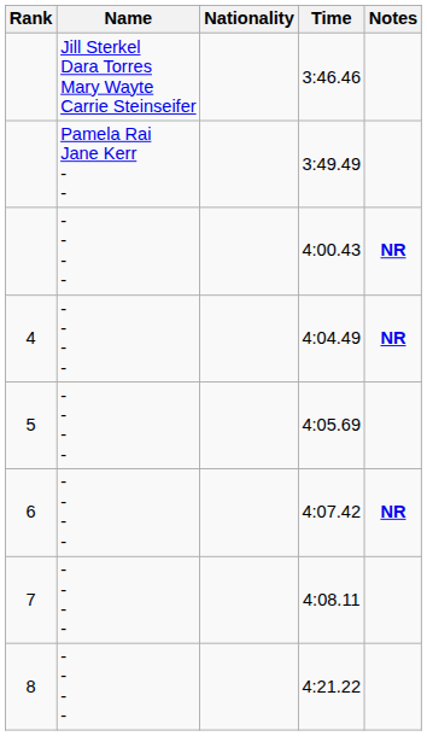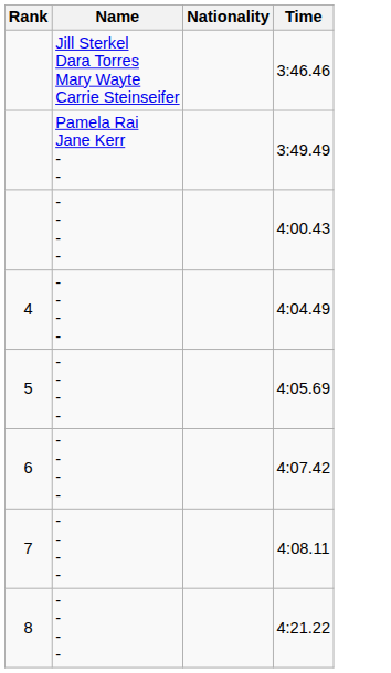- column: Notes | NR | NR | NR
